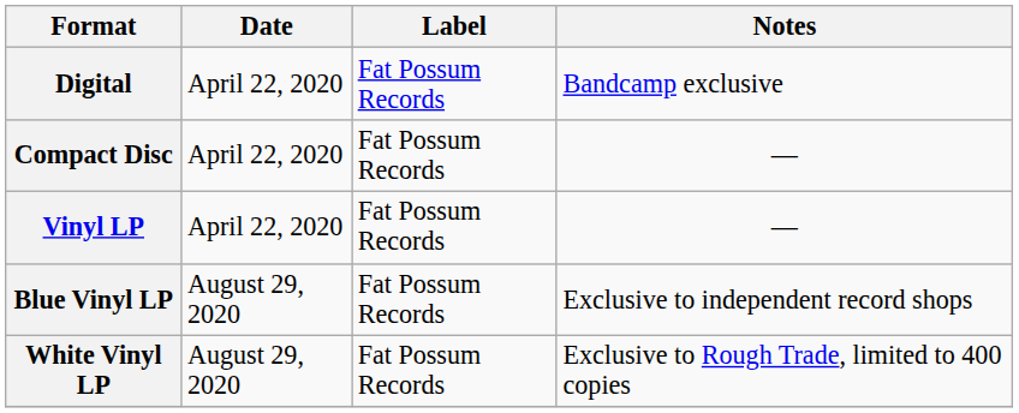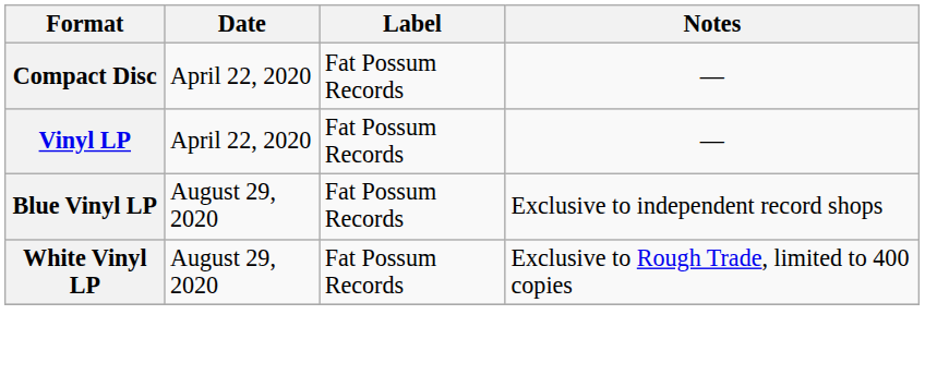- row: Digital | April 22, 2020 | Fat Possum Records | Bandcamp exclusive
